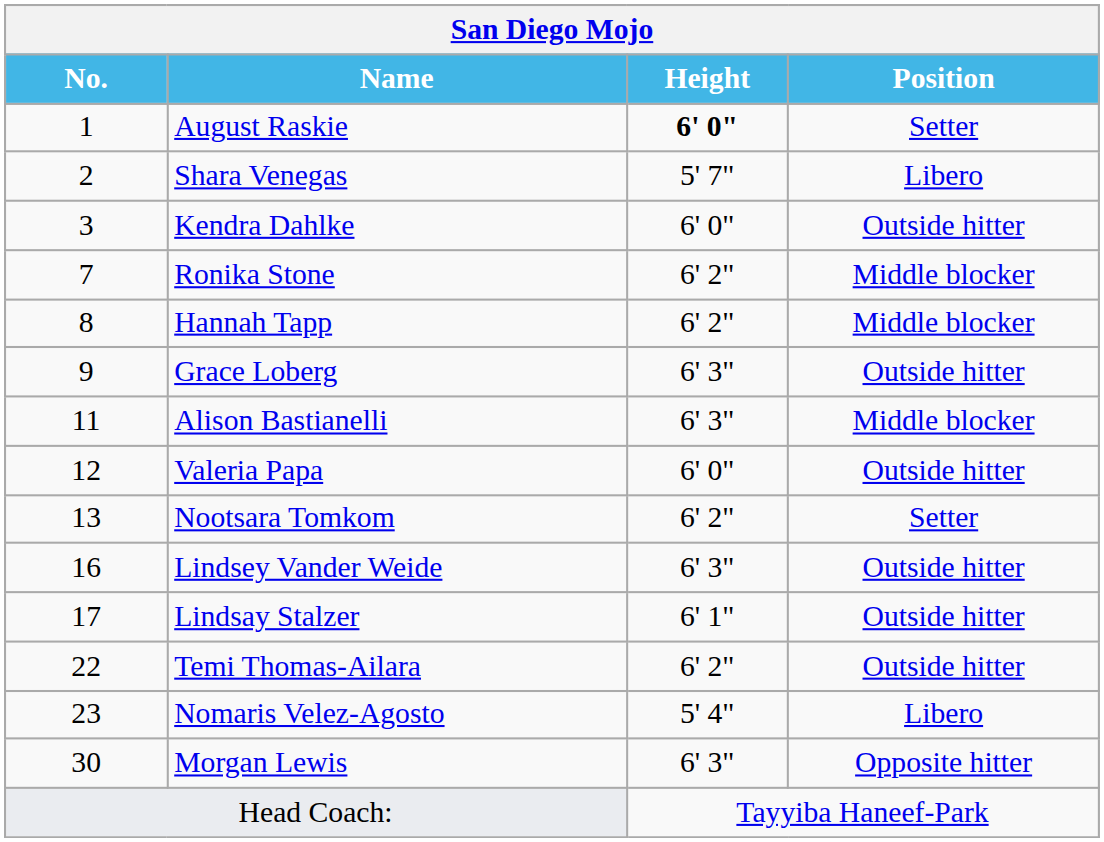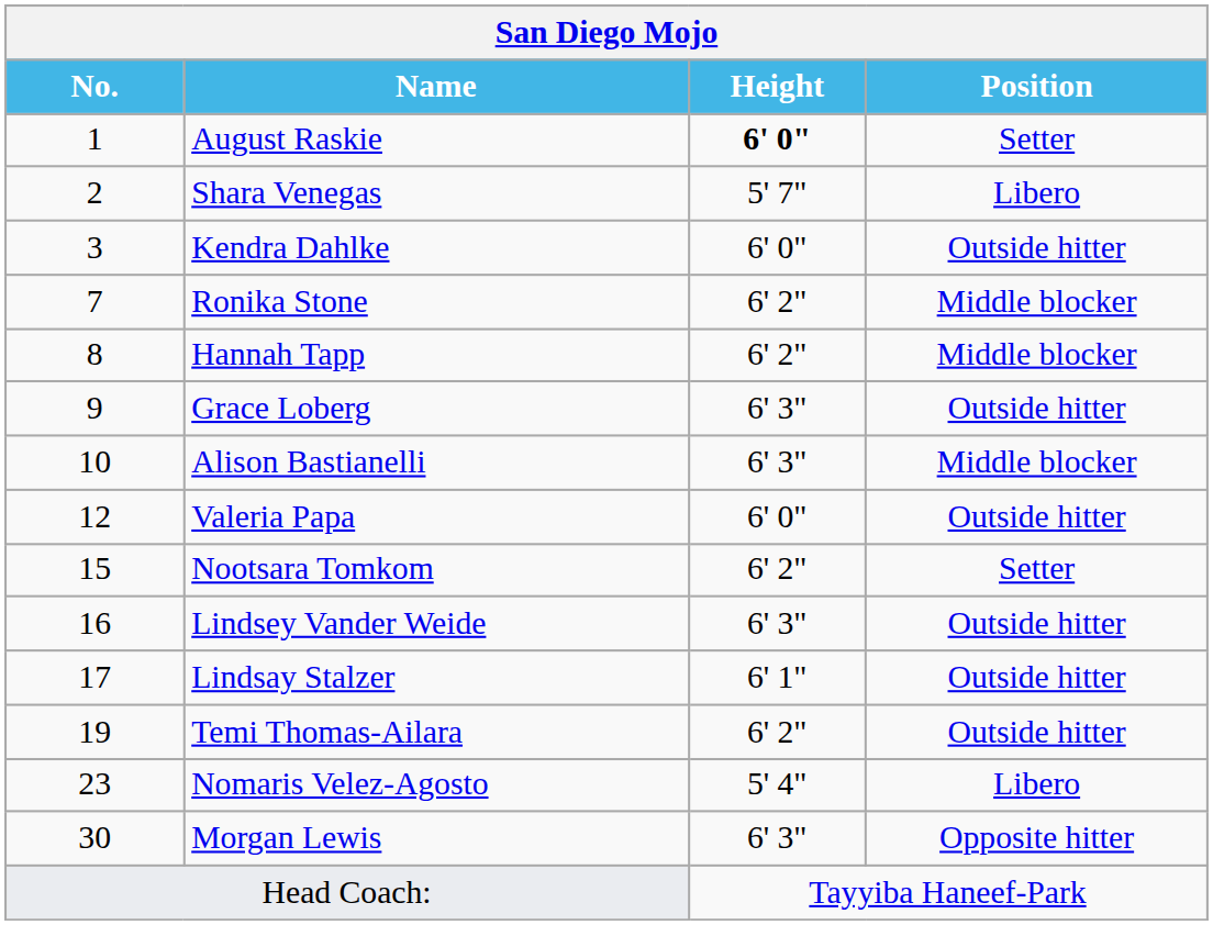Alison Bastianelli | No.: 11 -> 10
Nootsara Tomkom | No.: 13 -> 15
Temi Thomas-Ailara | No.: 22 -> 19
